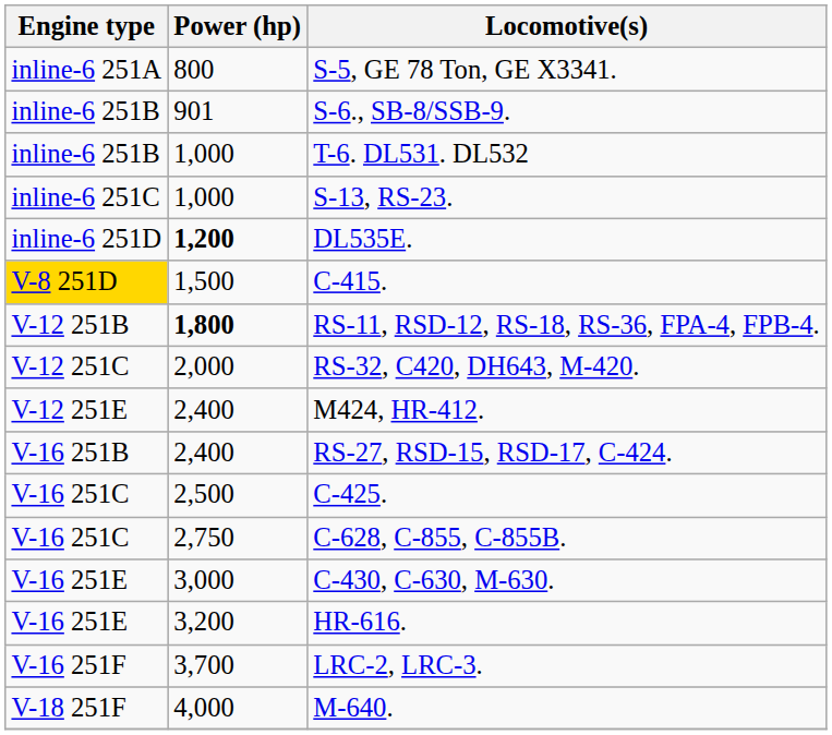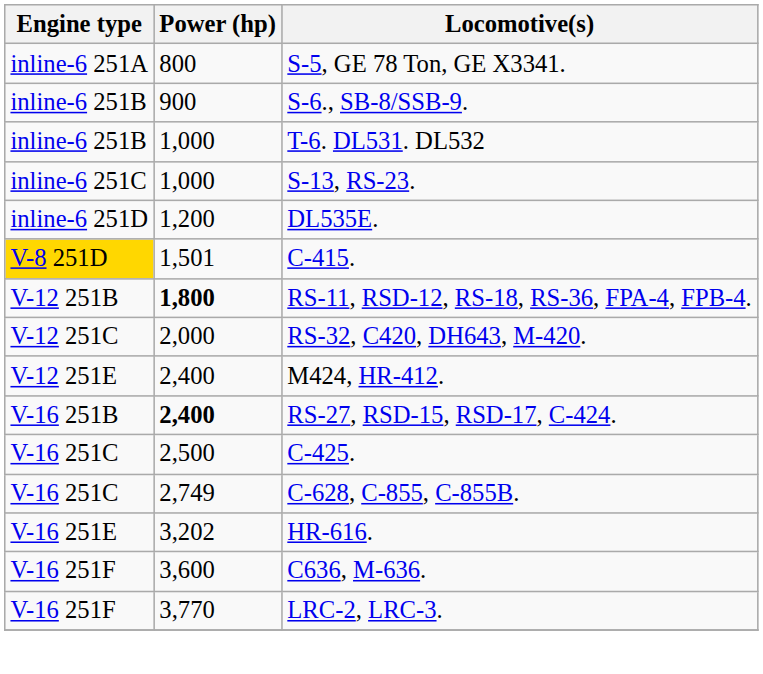S-6., SB-8/SSB-9. | Power (hp): 901 -> 900
DL535E. | Power (hp): bold -> normal
C-415. | Power (hp): 1,500 -> 1,501
RS-27, RSD-15, RSD-17, C-424. | Power (hp): normal -> bold
C-628, C-855, C-855B. | Power (hp): 2,750 -> 2,749
- row: V-16 251E | 3,000 | C-430, C-630, M-630.
HR-616. | Power (hp): 3,200 -> 3,202
+ row: V-16 251F | 3,600 | C636, M-636.
LRC-2, LRC-3. | Power (hp): 3,700 -> 3,770
- row: V-18 251F | 4,000 | M-640.
